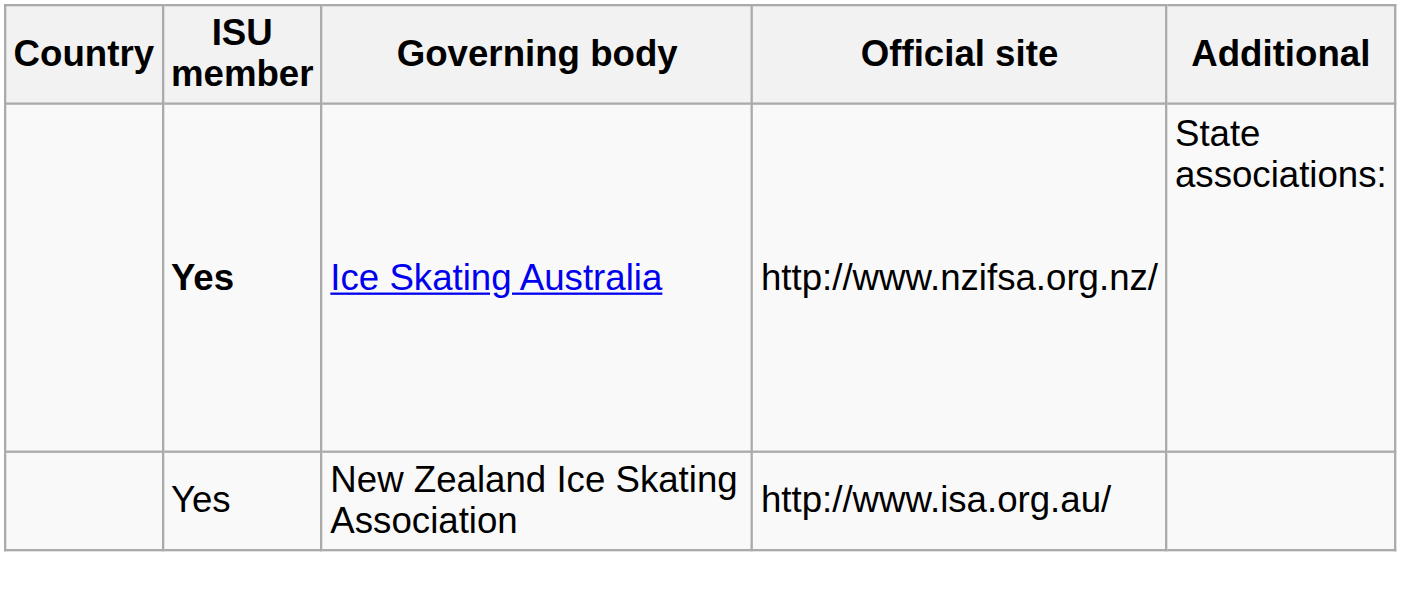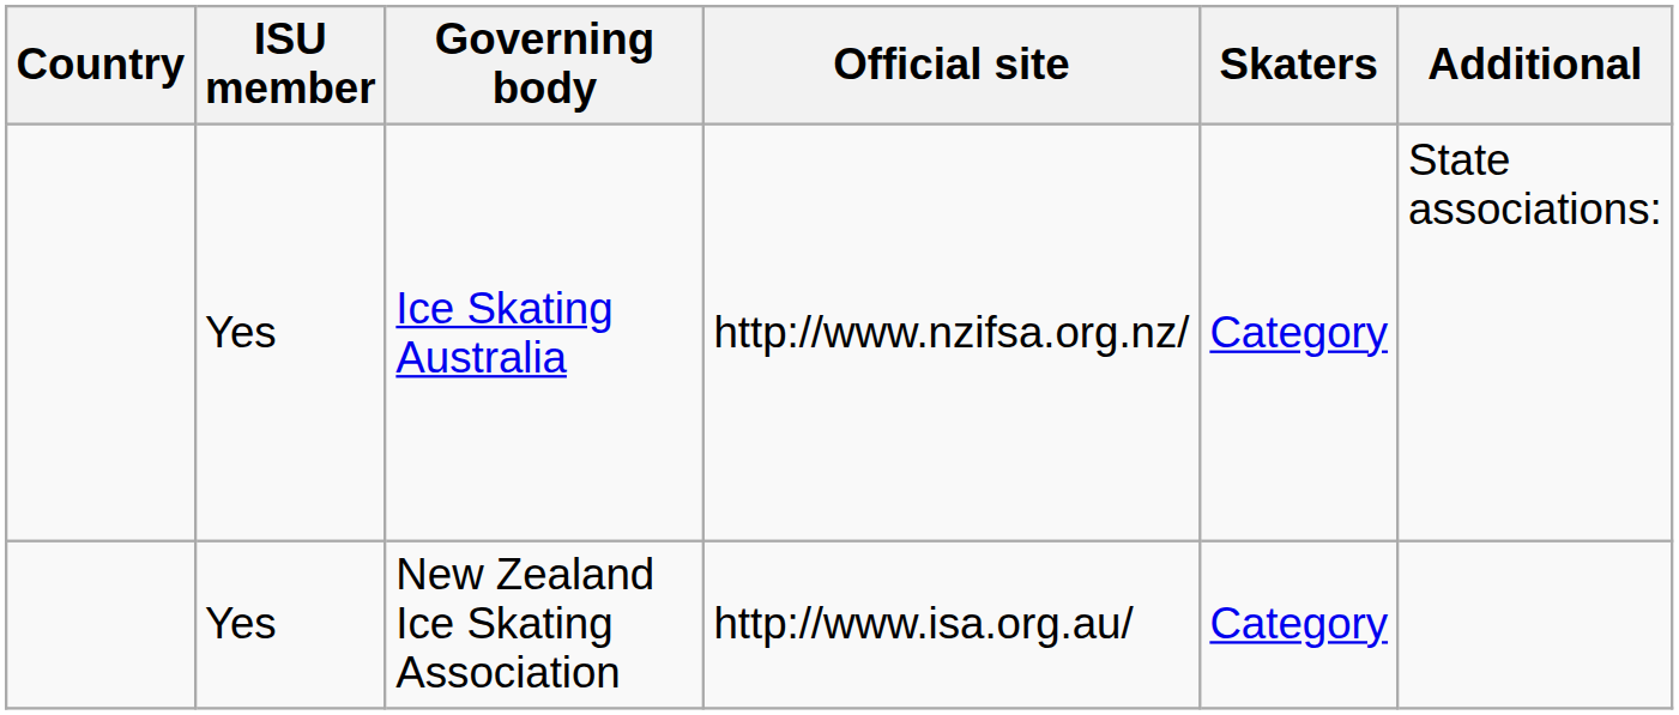+ column: Skaters | Category | Category
Ice Skating Australia | ISU member: bold -> normal
